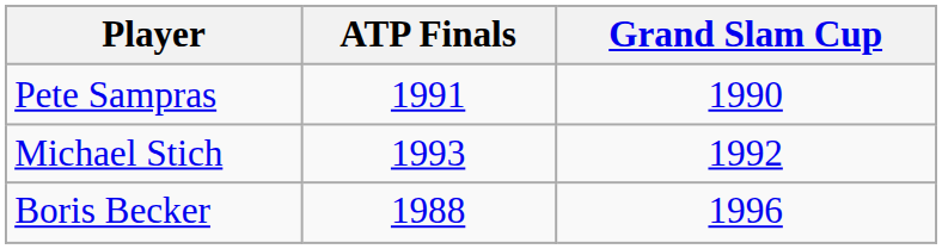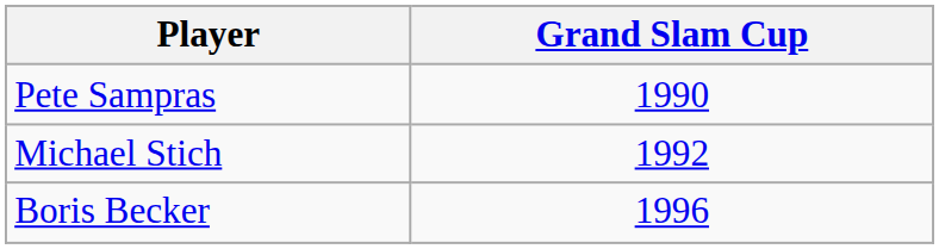- column: ATP Finals | 1991 | 1993 | 1988
